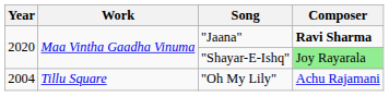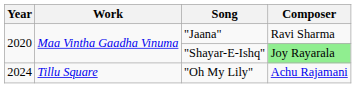"Jaana" | Composer: bold -> normal
"Oh My Lily" | Year: 2004 -> 2024
